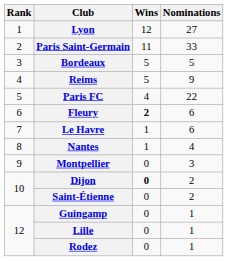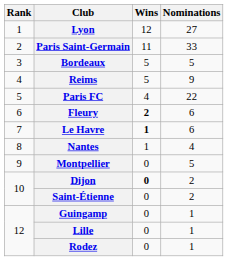Le Havre | Wins: normal -> bold
Montpellier | Nominations: 3 -> 5
